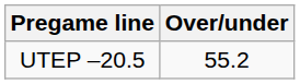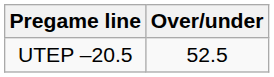UTEP –20.5 | Over/under: 55.2 -> 52.5
